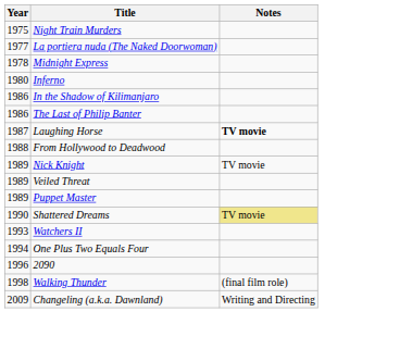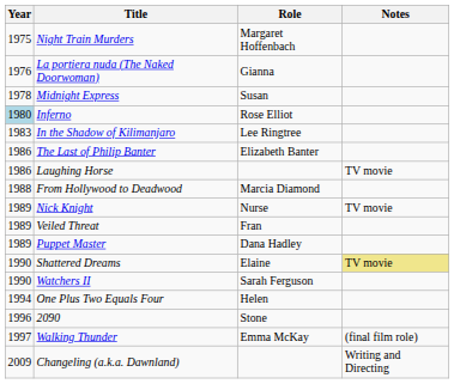+ column: Role | Margaret Hoffenbach | Gianna | Susan | Rose Elliot | Lee Ringtree | Elizabeth Banter | Marcia Diamond | Nurse | Fran | Dana Hadley | Elaine | Sarah Ferguson | Helen | Stone | Emma McKay
La portiera nuda (The Naked Doorwoman) | Year: 1977 -> 1976
Inferno | Year: no background -> lightblue background
In the Shadow of Kilimanjaro | Year: 1986 -> 1983
Laughing Horse | Year: 1987 -> 1986
Laughing Horse | Notes: bold -> normal
Watchers II | Year: 1993 -> 1990
Walking Thunder | Year: 1998 -> 1997
